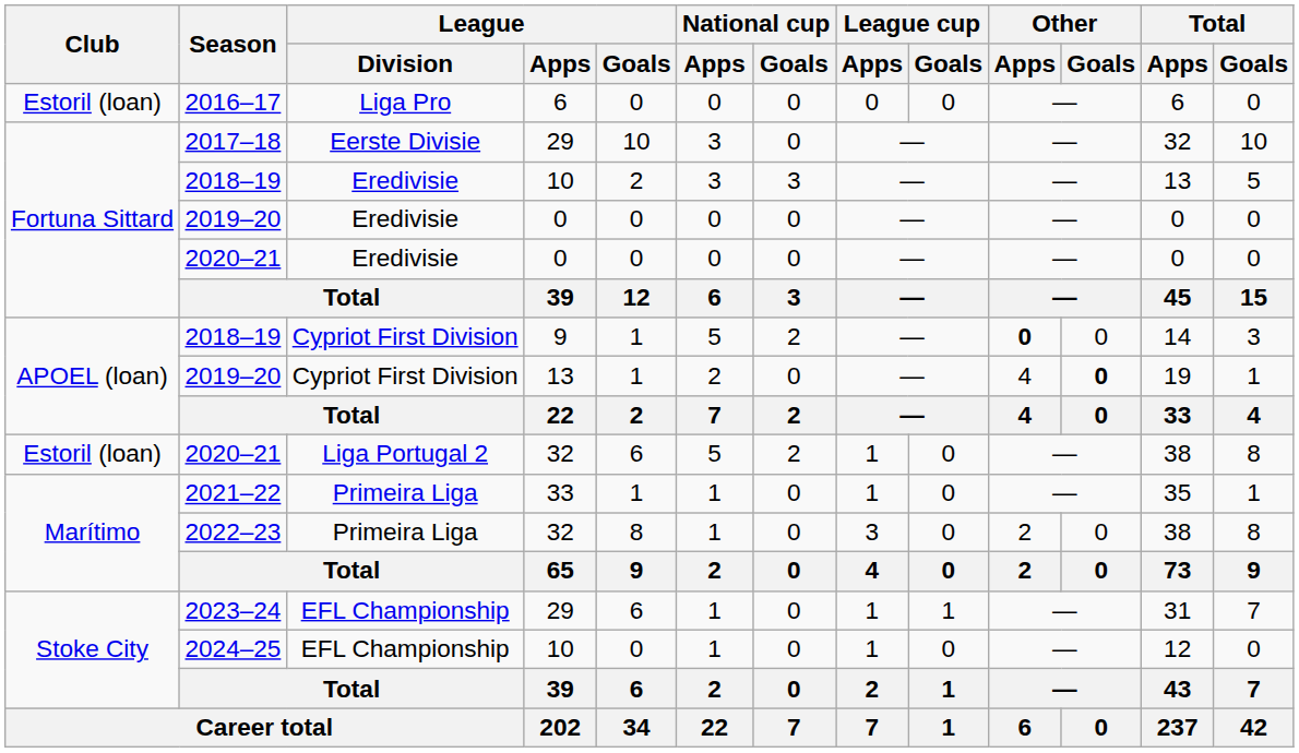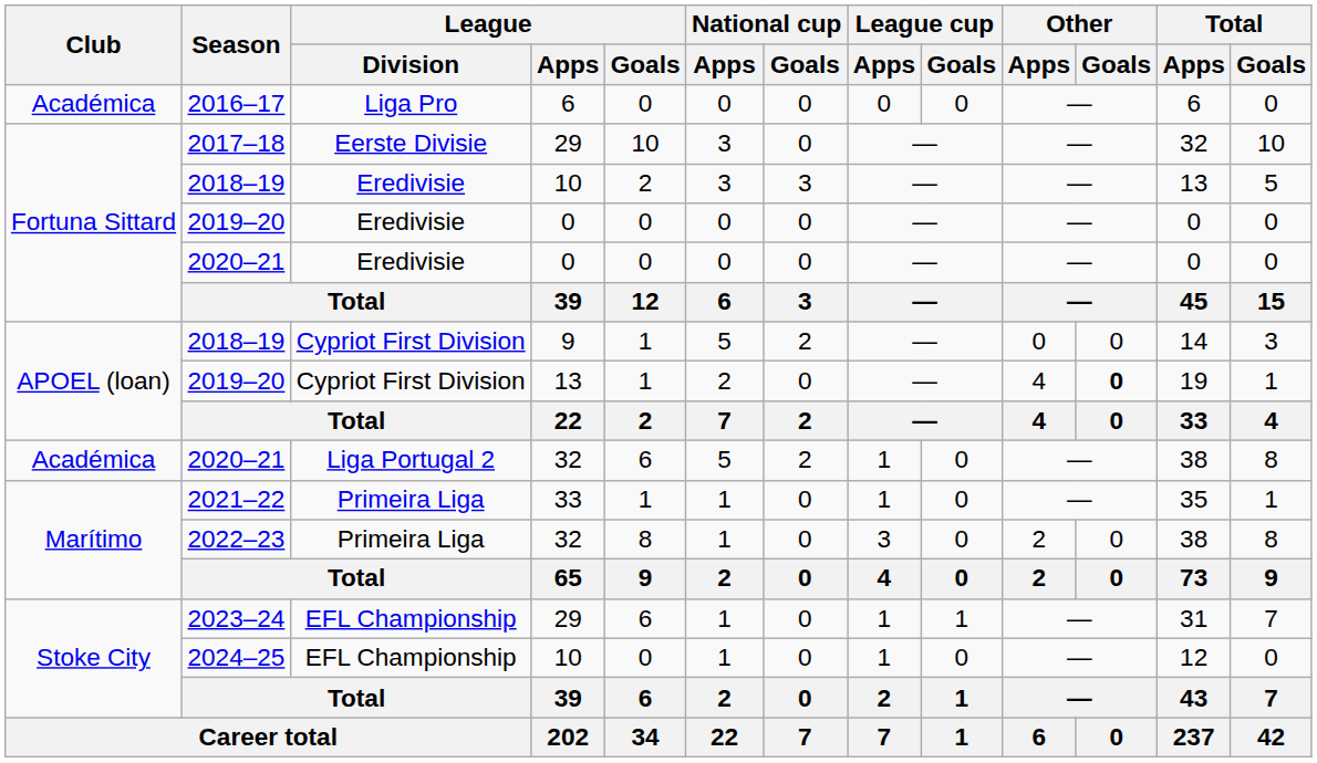2016–17 | Club: Estoril (loan) -> Académica
2018–19 / 9 | Other / Apps: bold -> normal
2020–21 / 32 | Club: Estoril (loan) -> Académica
